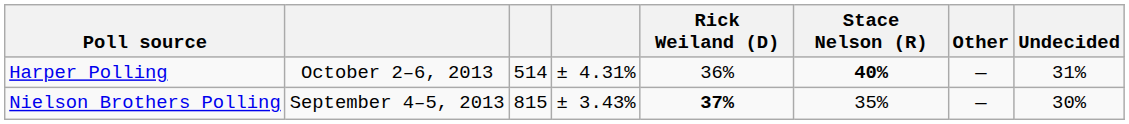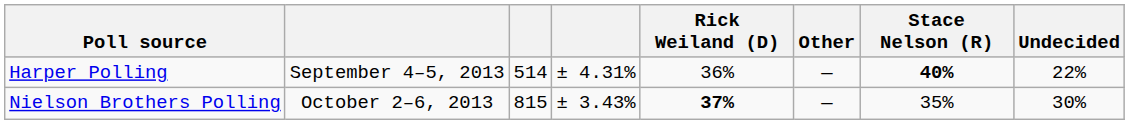columns swapped: Stace Nelson (R) <-> Other
Harper Polling | column 2: October 2–6, 2013 -> September 4–5, 2013
Harper Polling | Undecided: 31% -> 22%
Nielson Brothers Polling | column 2: September 4–5, 2013 -> October 2–6, 2013
